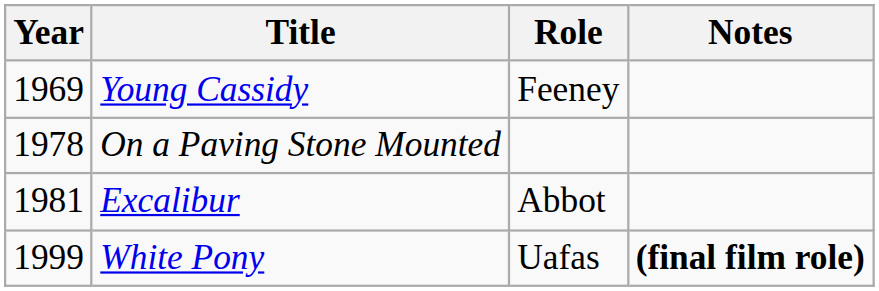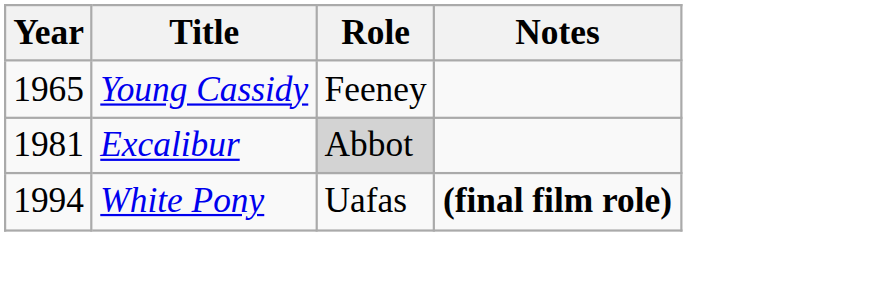Young Cassidy | Year: 1969 -> 1965
- row: 1978 | On a Paving Stone Mounted
Excalibur | Role: no background -> lightgrey background
White Pony | Year: 1999 -> 1994
